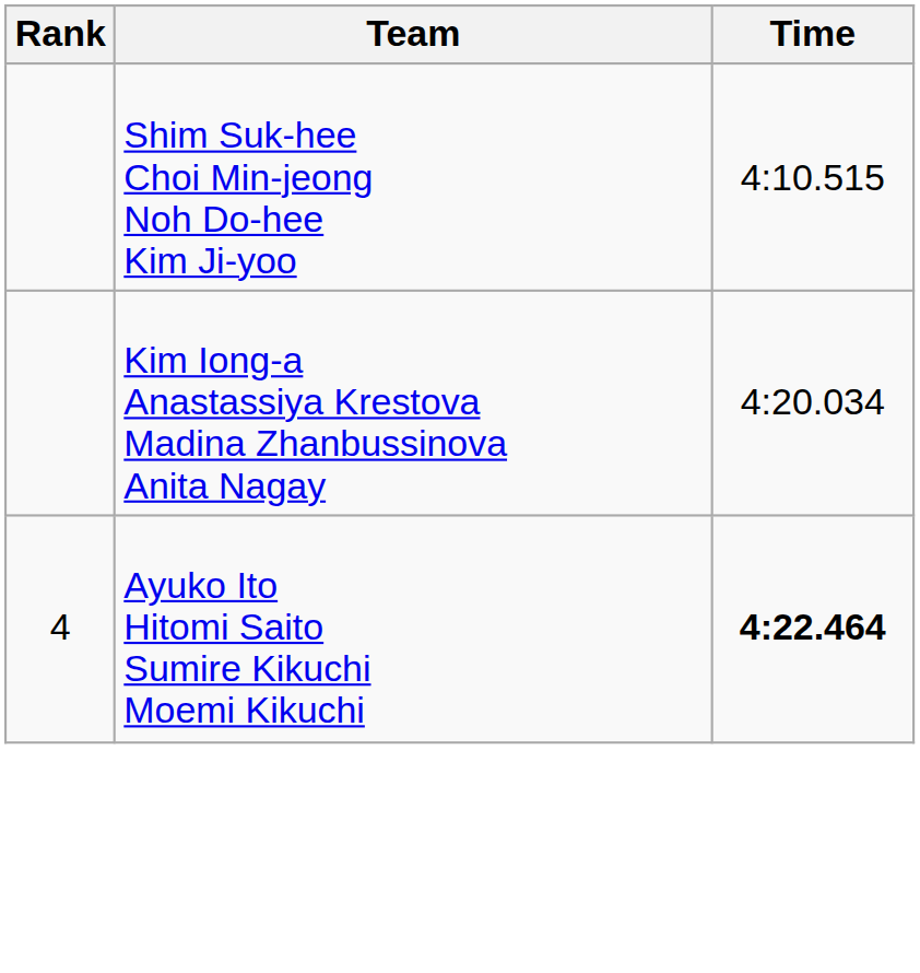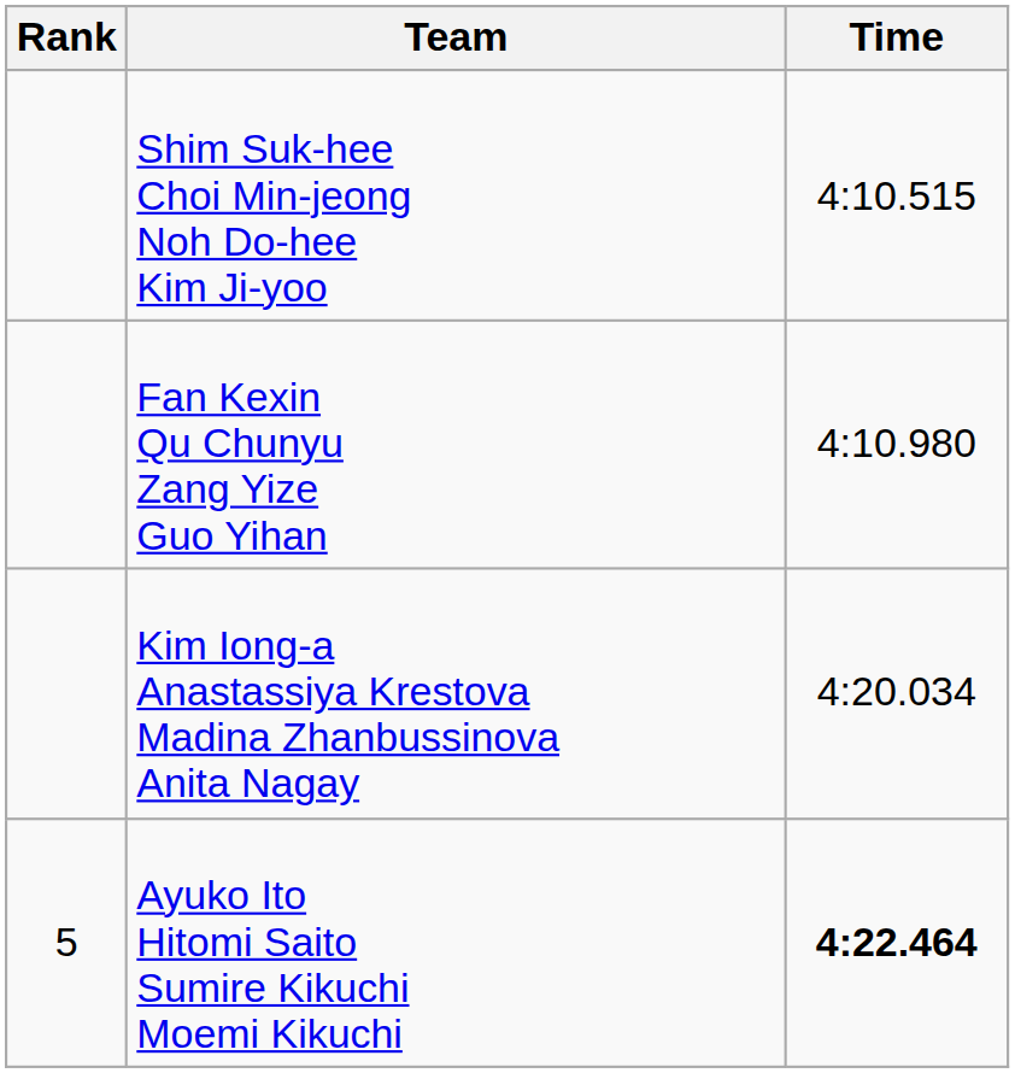+ row: Fan Kexin Qu Chunyu Zang Yize Guo Yihan | 4:10.980
Ayuko Ito Hitomi Saito Sumire Kikuchi Moemi Kikuchi | Rank: 4 -> 5
